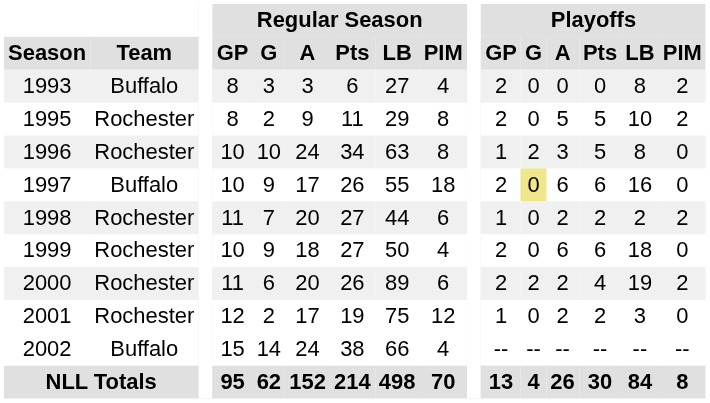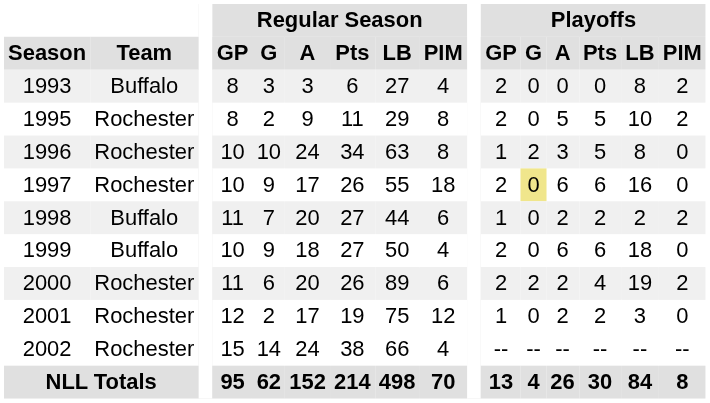1997 | Team: Buffalo -> Rochester
1998 | Team: Rochester -> Buffalo
1999 | Team: Rochester -> Buffalo
2002 | Team: Buffalo -> Rochester
